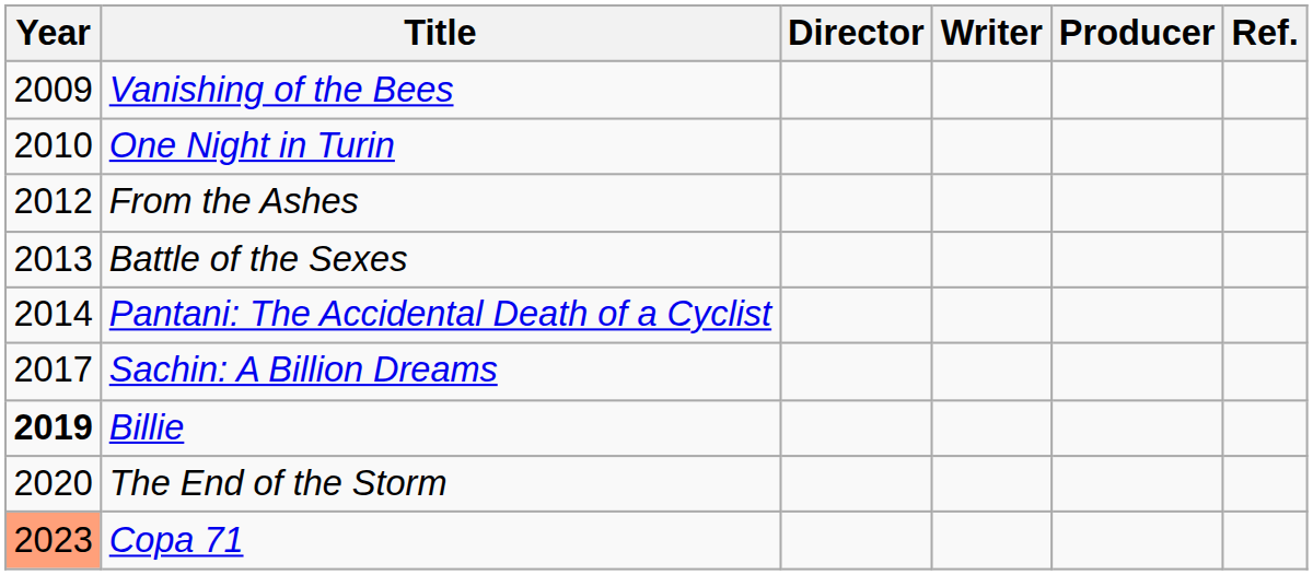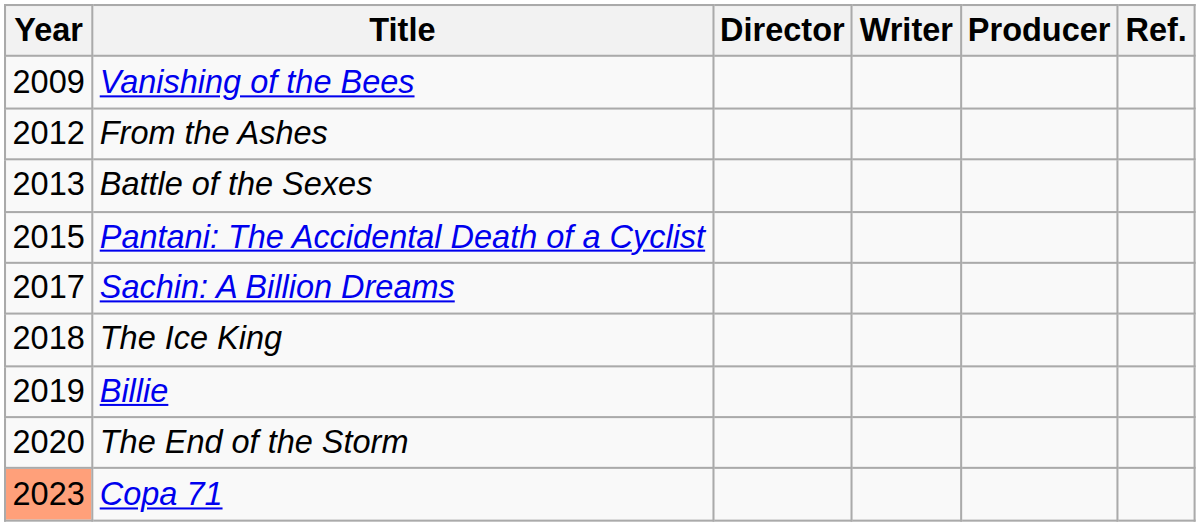- row: 2010 | One Night in Turin
Pantani: The Accidental Death of a Cyclist | Year: 2014 -> 2015
+ row: 2018 | The Ice King
Billie | Year: bold -> normal
